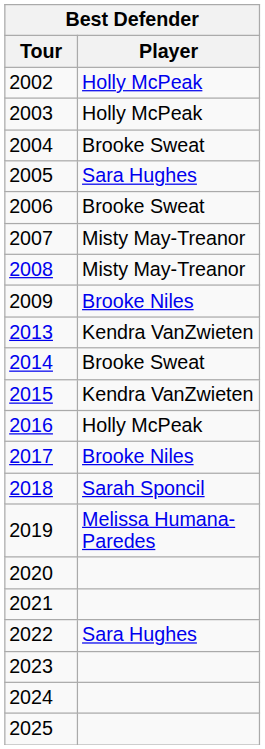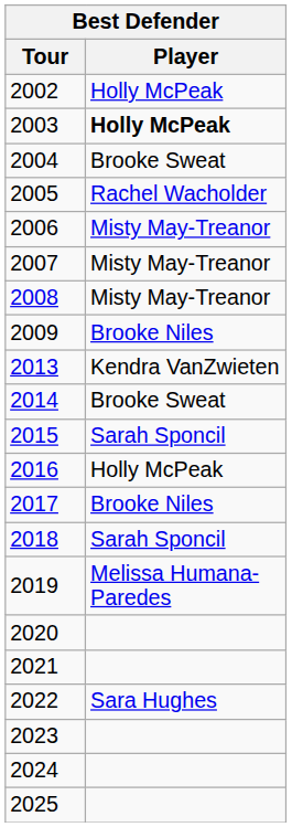2003 | Player: normal -> bold
2005 | Player: Sara Hughes -> Rachel Wacholder
2006 | Player: Brooke Sweat -> Misty May-Treanor
2015 | Player: Kendra VanZwieten -> Sarah Sponcil
